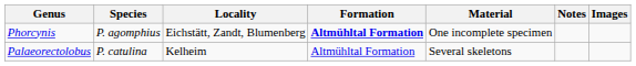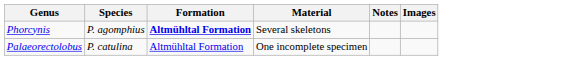- column: Locality | Eichstätt, Zandt, Blumenberg | Kelheim
Phorcynis | Material: One incomplete specimen -> Several skeletons
Palaeorectolobus | Material: Several skeletons -> One incomplete specimen
